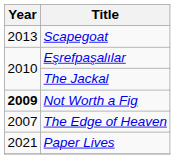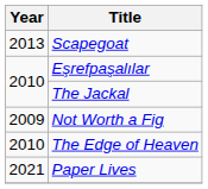Not Worth a Fig | Year: bold -> normal
The Edge of Heaven | Year: 2007 -> 2010
